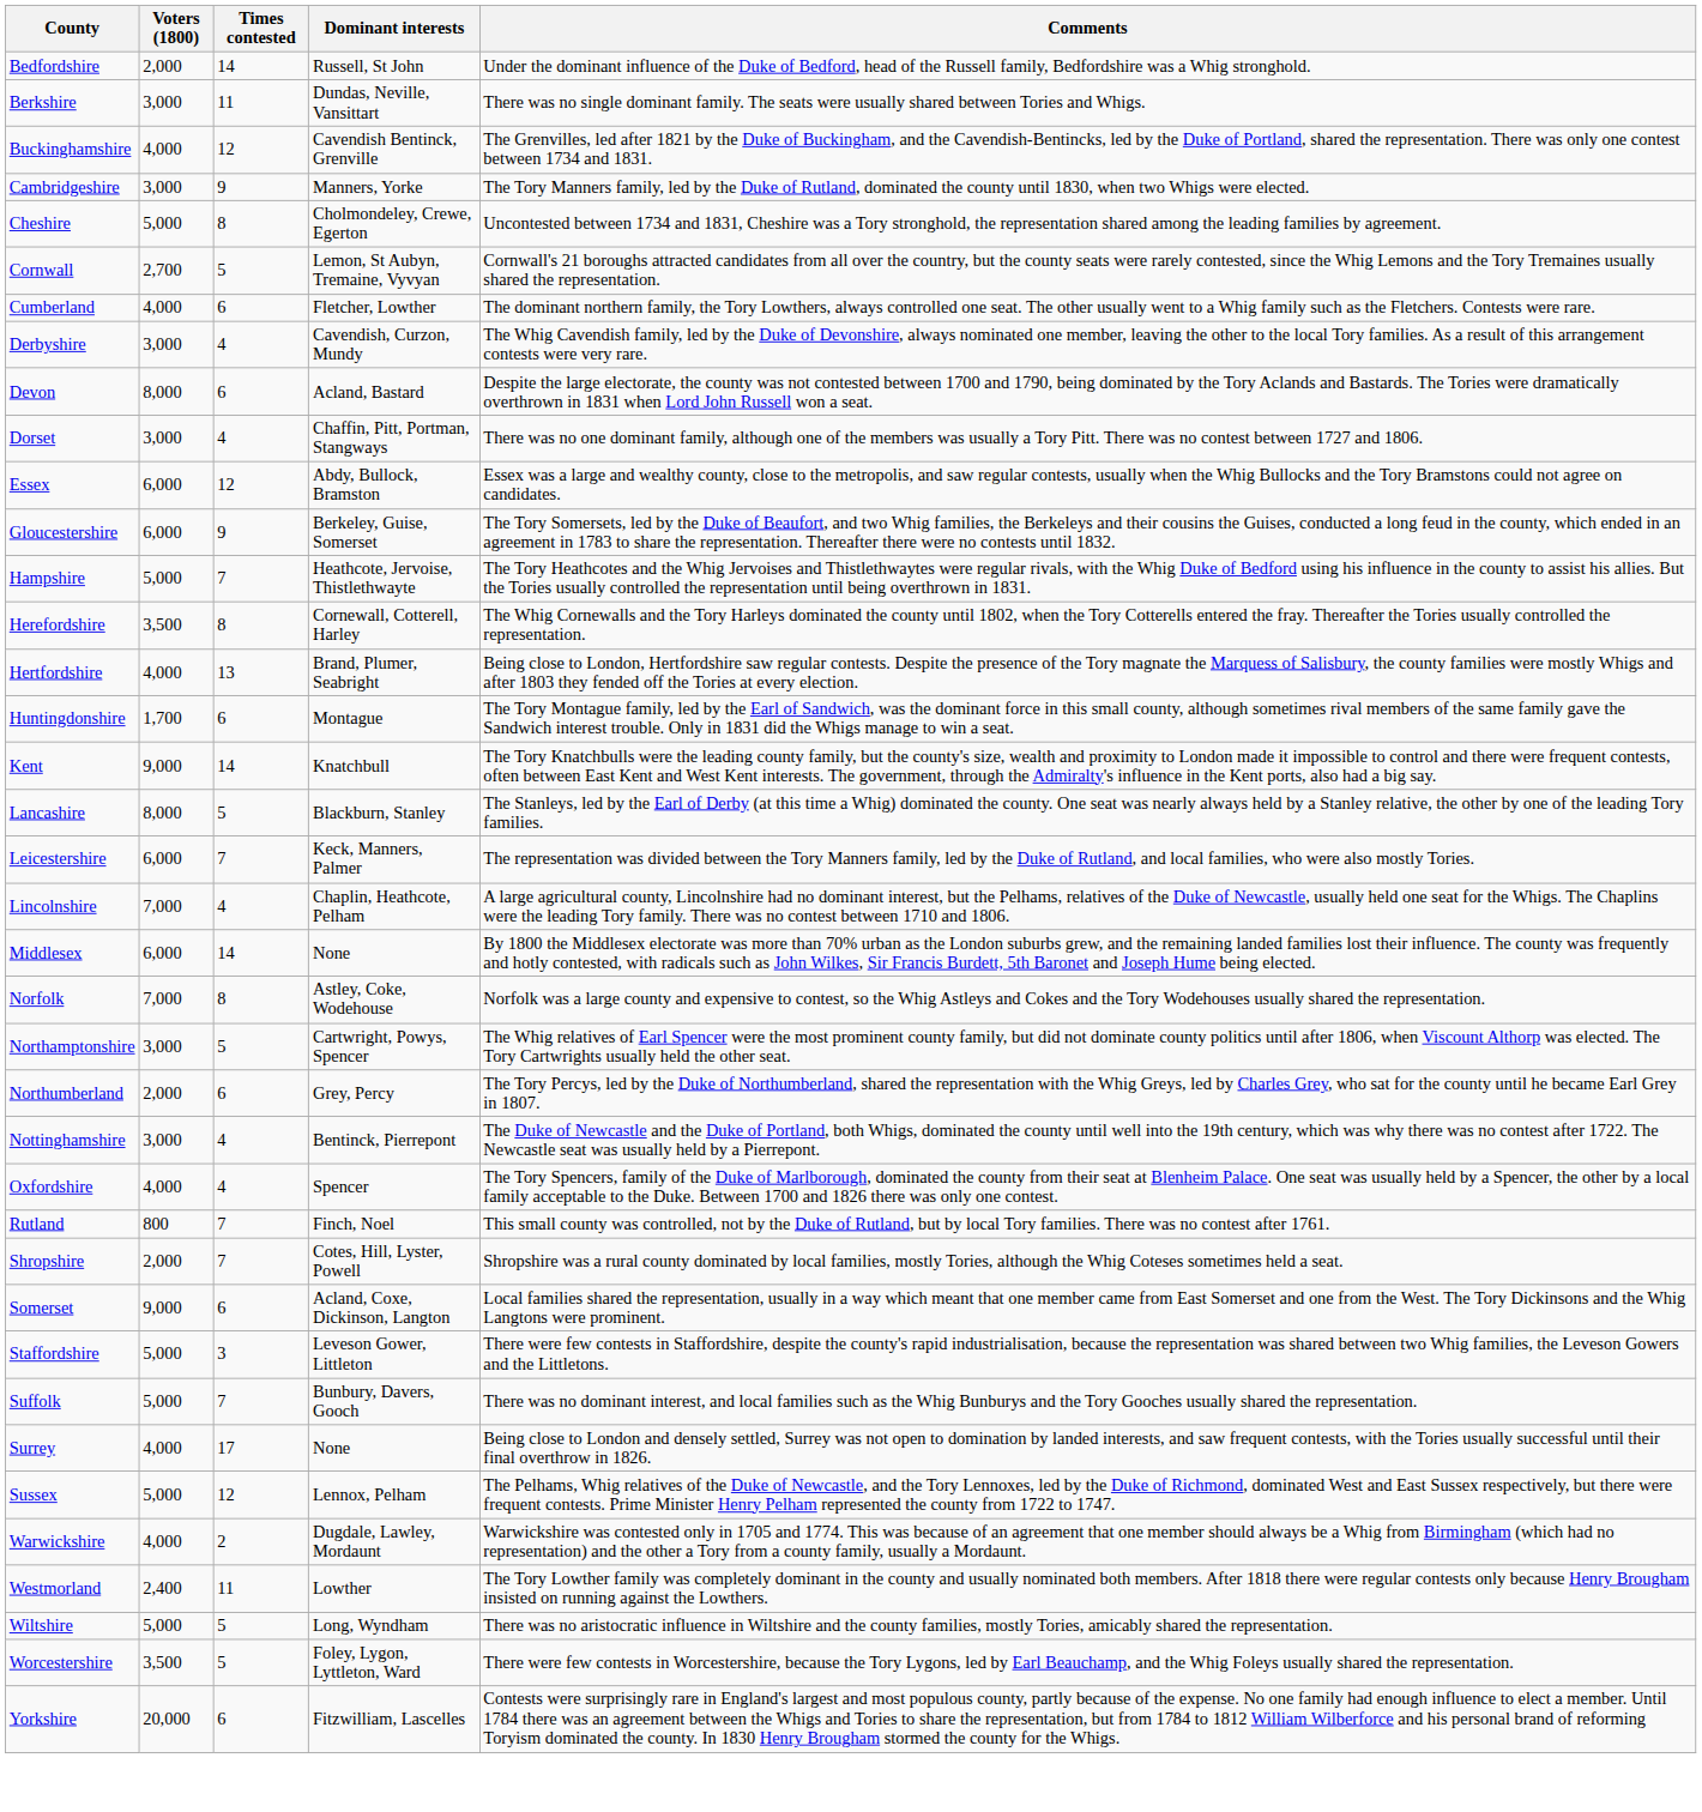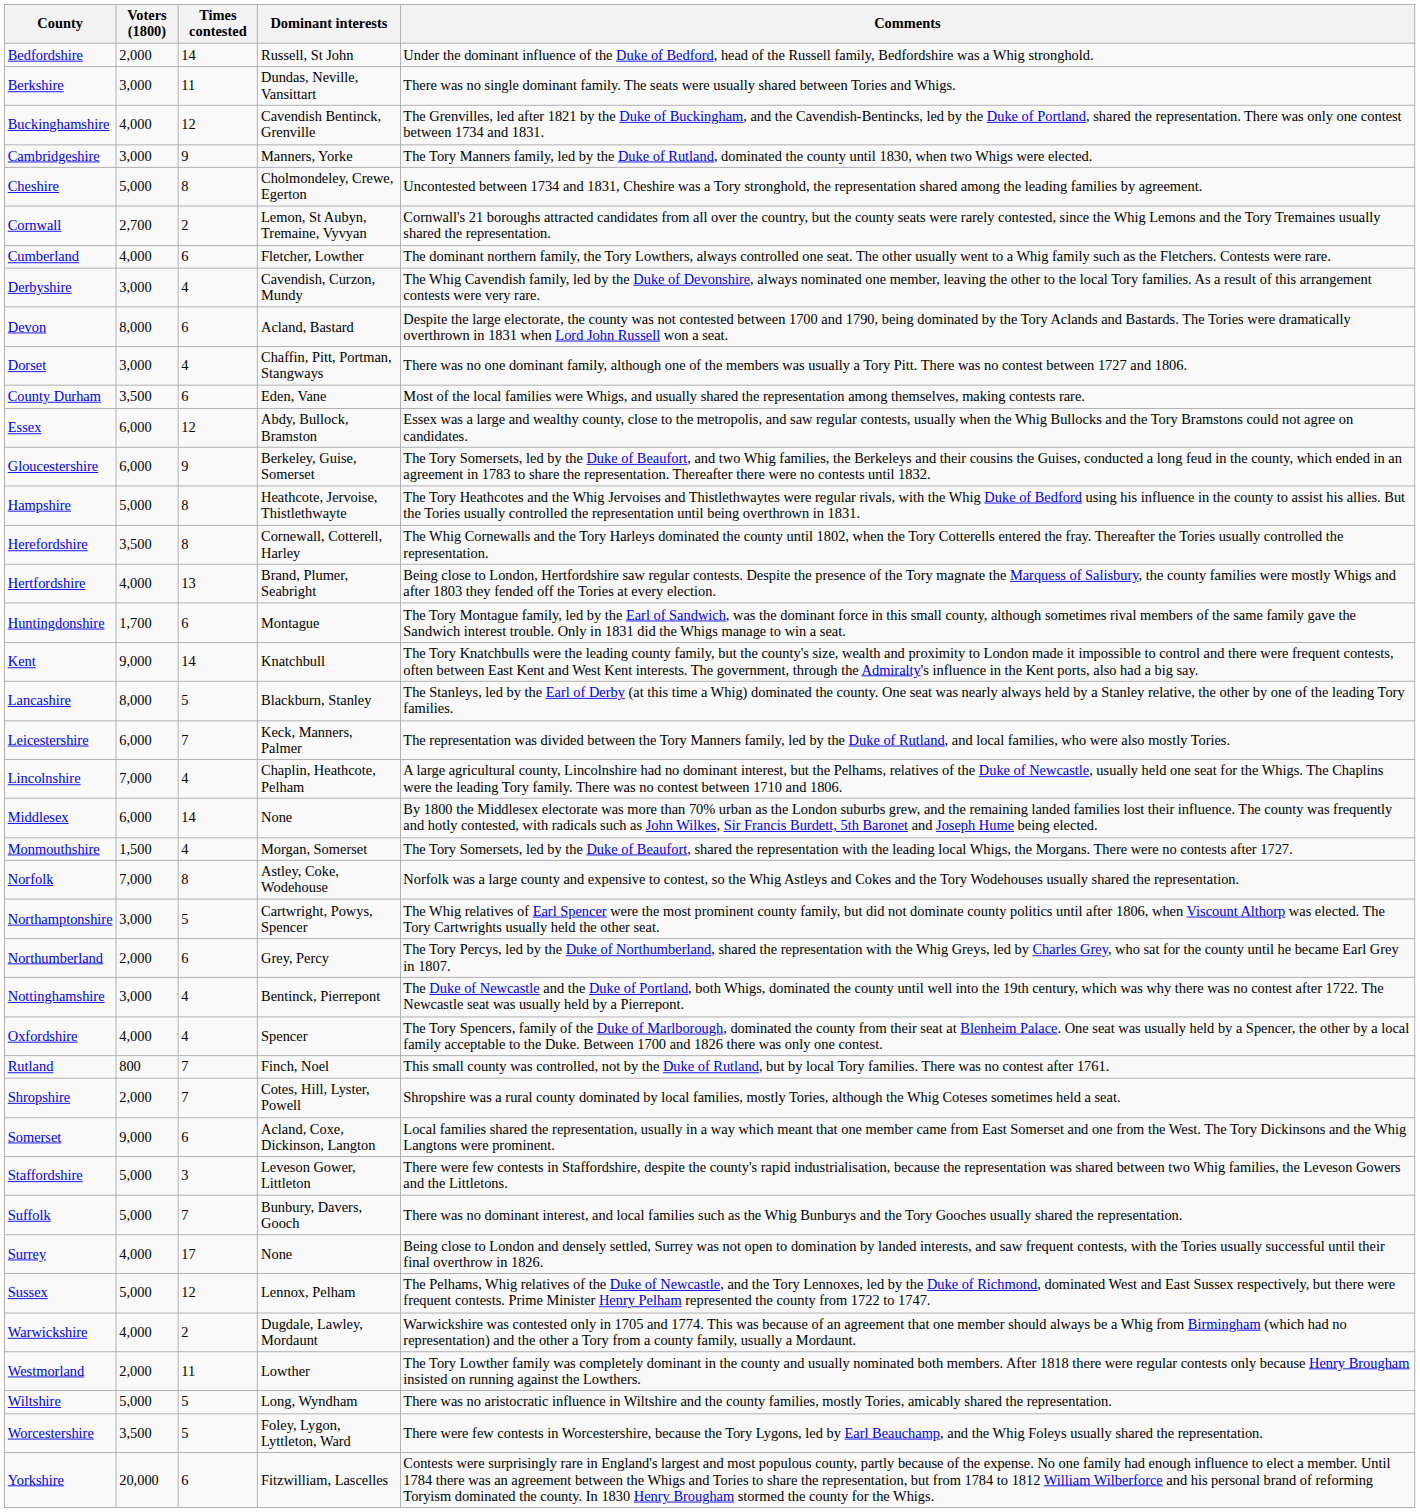Cornwall | Times contested: 5 -> 2
+ row: County Durham | 3,500 | 6 | Eden, Vane | Most of the local families were Whigs, and usually shared the representation among themselves, making contests rare.
Hampshire | Times contested: 7 -> 8
+ row: Monmouthshire | 1,500 | 4 | Morgan, Somerset | The Tory Somersets, led by the Duke of Beaufort, shared the representation with the leading local Whigs, the Morgans. There were no contests after 1727.
Westmorland | Voters (1800): 2,400 -> 2,000
